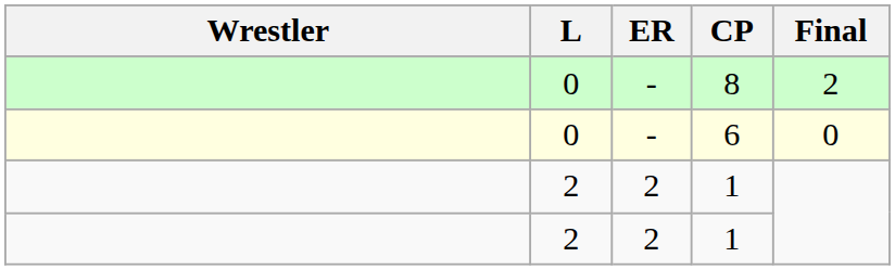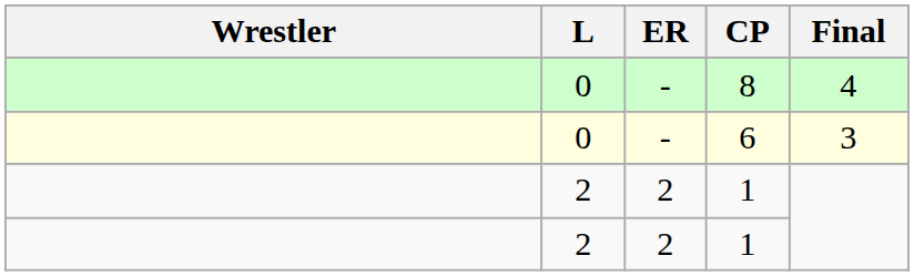8 | Final: 2 -> 4
6 | Final: 0 -> 3
